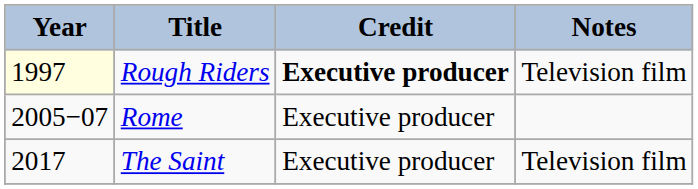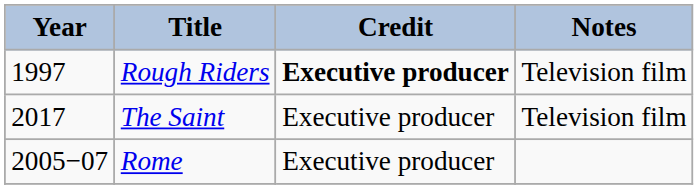Rough Riders | Year: lightyellow background -> no background
rows swapped: Rome <-> The Saint
